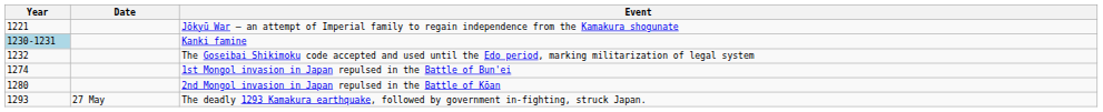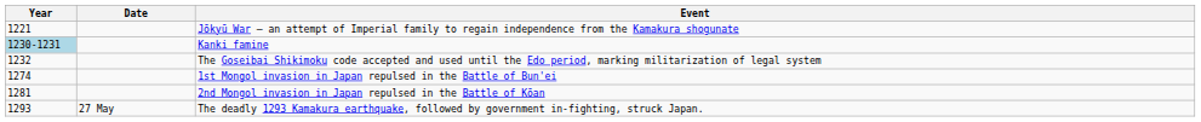2nd Mongol invasion in Japan repulsed in the Battle of Kōan | Year: 1280 -> 1281
